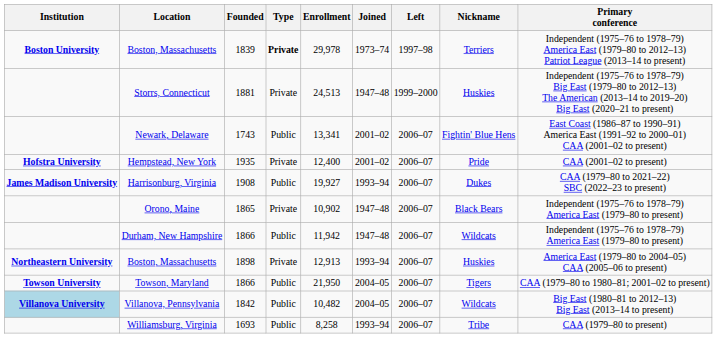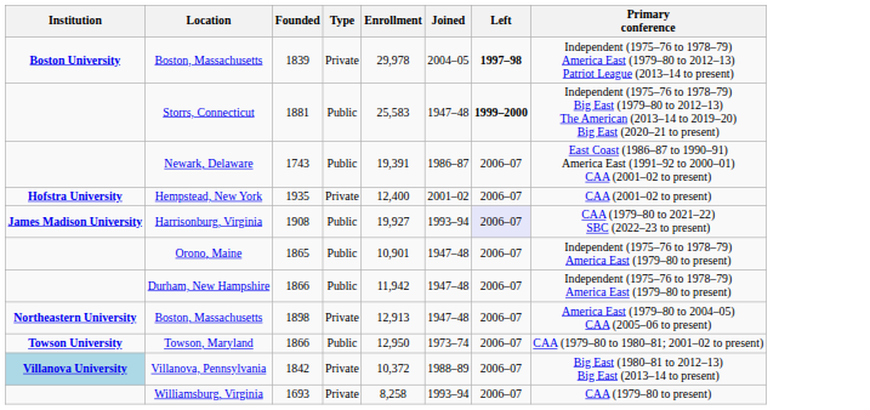- column: Nickname | Terriers | Huskies | Fightin' Blue Hens | Pride | Dukes | Black Bears | Wildcats | Huskies | Tigers | Wildcats | Tribe
Boston, Massachusetts / 1839 | Type: bold -> normal
Boston, Massachusetts / 1839 | Joined: 1973–74 -> 2004–05
Boston, Massachusetts / 1839 | Left: normal -> bold
Storrs, Connecticut | Type: Private -> Public
Storrs, Connecticut | Enrollment: 24,513 -> 25,583
Storrs, Connecticut | Left: normal -> bold
Newark, Delaware | Enrollment: 13,341 -> 19,391
Newark, Delaware | Joined: 2001–02 -> 1986–87
Harrisonburg, Virginia | Left: no background -> lavender background
Orono, Maine | Type: Private -> Public
Orono, Maine | Enrollment: 10,902 -> 10,901
Boston, Massachusetts / 1898 | Joined: 1993–94 -> 1947–48
Towson, Maryland | Enrollment: 21,950 -> 12,950
Towson, Maryland | Joined: 2004–05 -> 1973–74
Villanova, Pennsylvania | Type: Public -> Private
Villanova, Pennsylvania | Enrollment: 10,482 -> 10,372
Villanova, Pennsylvania | Joined: 2004–05 -> 1988–89
Williamsburg, Virginia | Type: Public -> Private
